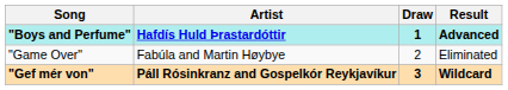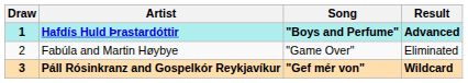columns swapped: Draw <-> Song
